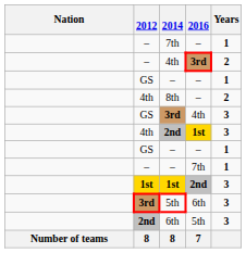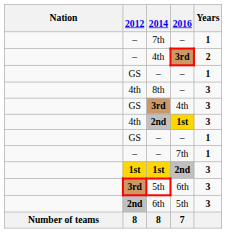8th | Years: 2 -> 3
